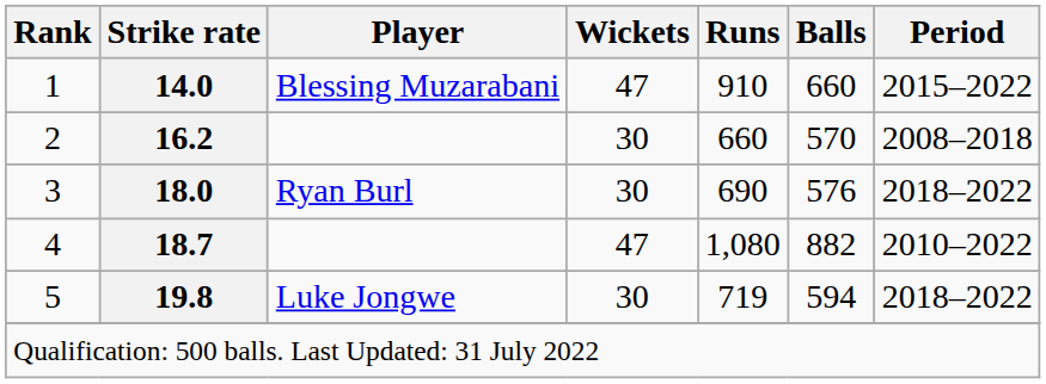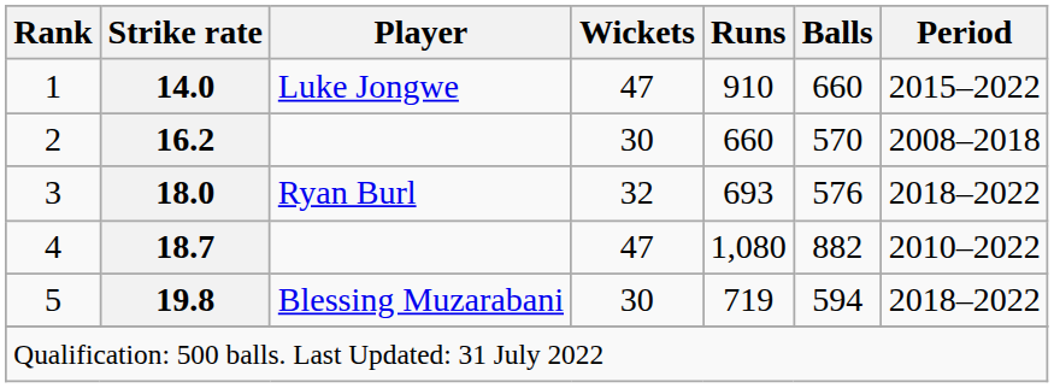1 | Player: Blessing Muzarabani -> Luke Jongwe
3 | Wickets: 30 -> 32
3 | Runs: 690 -> 693
5 | Player: Luke Jongwe -> Blessing Muzarabani
